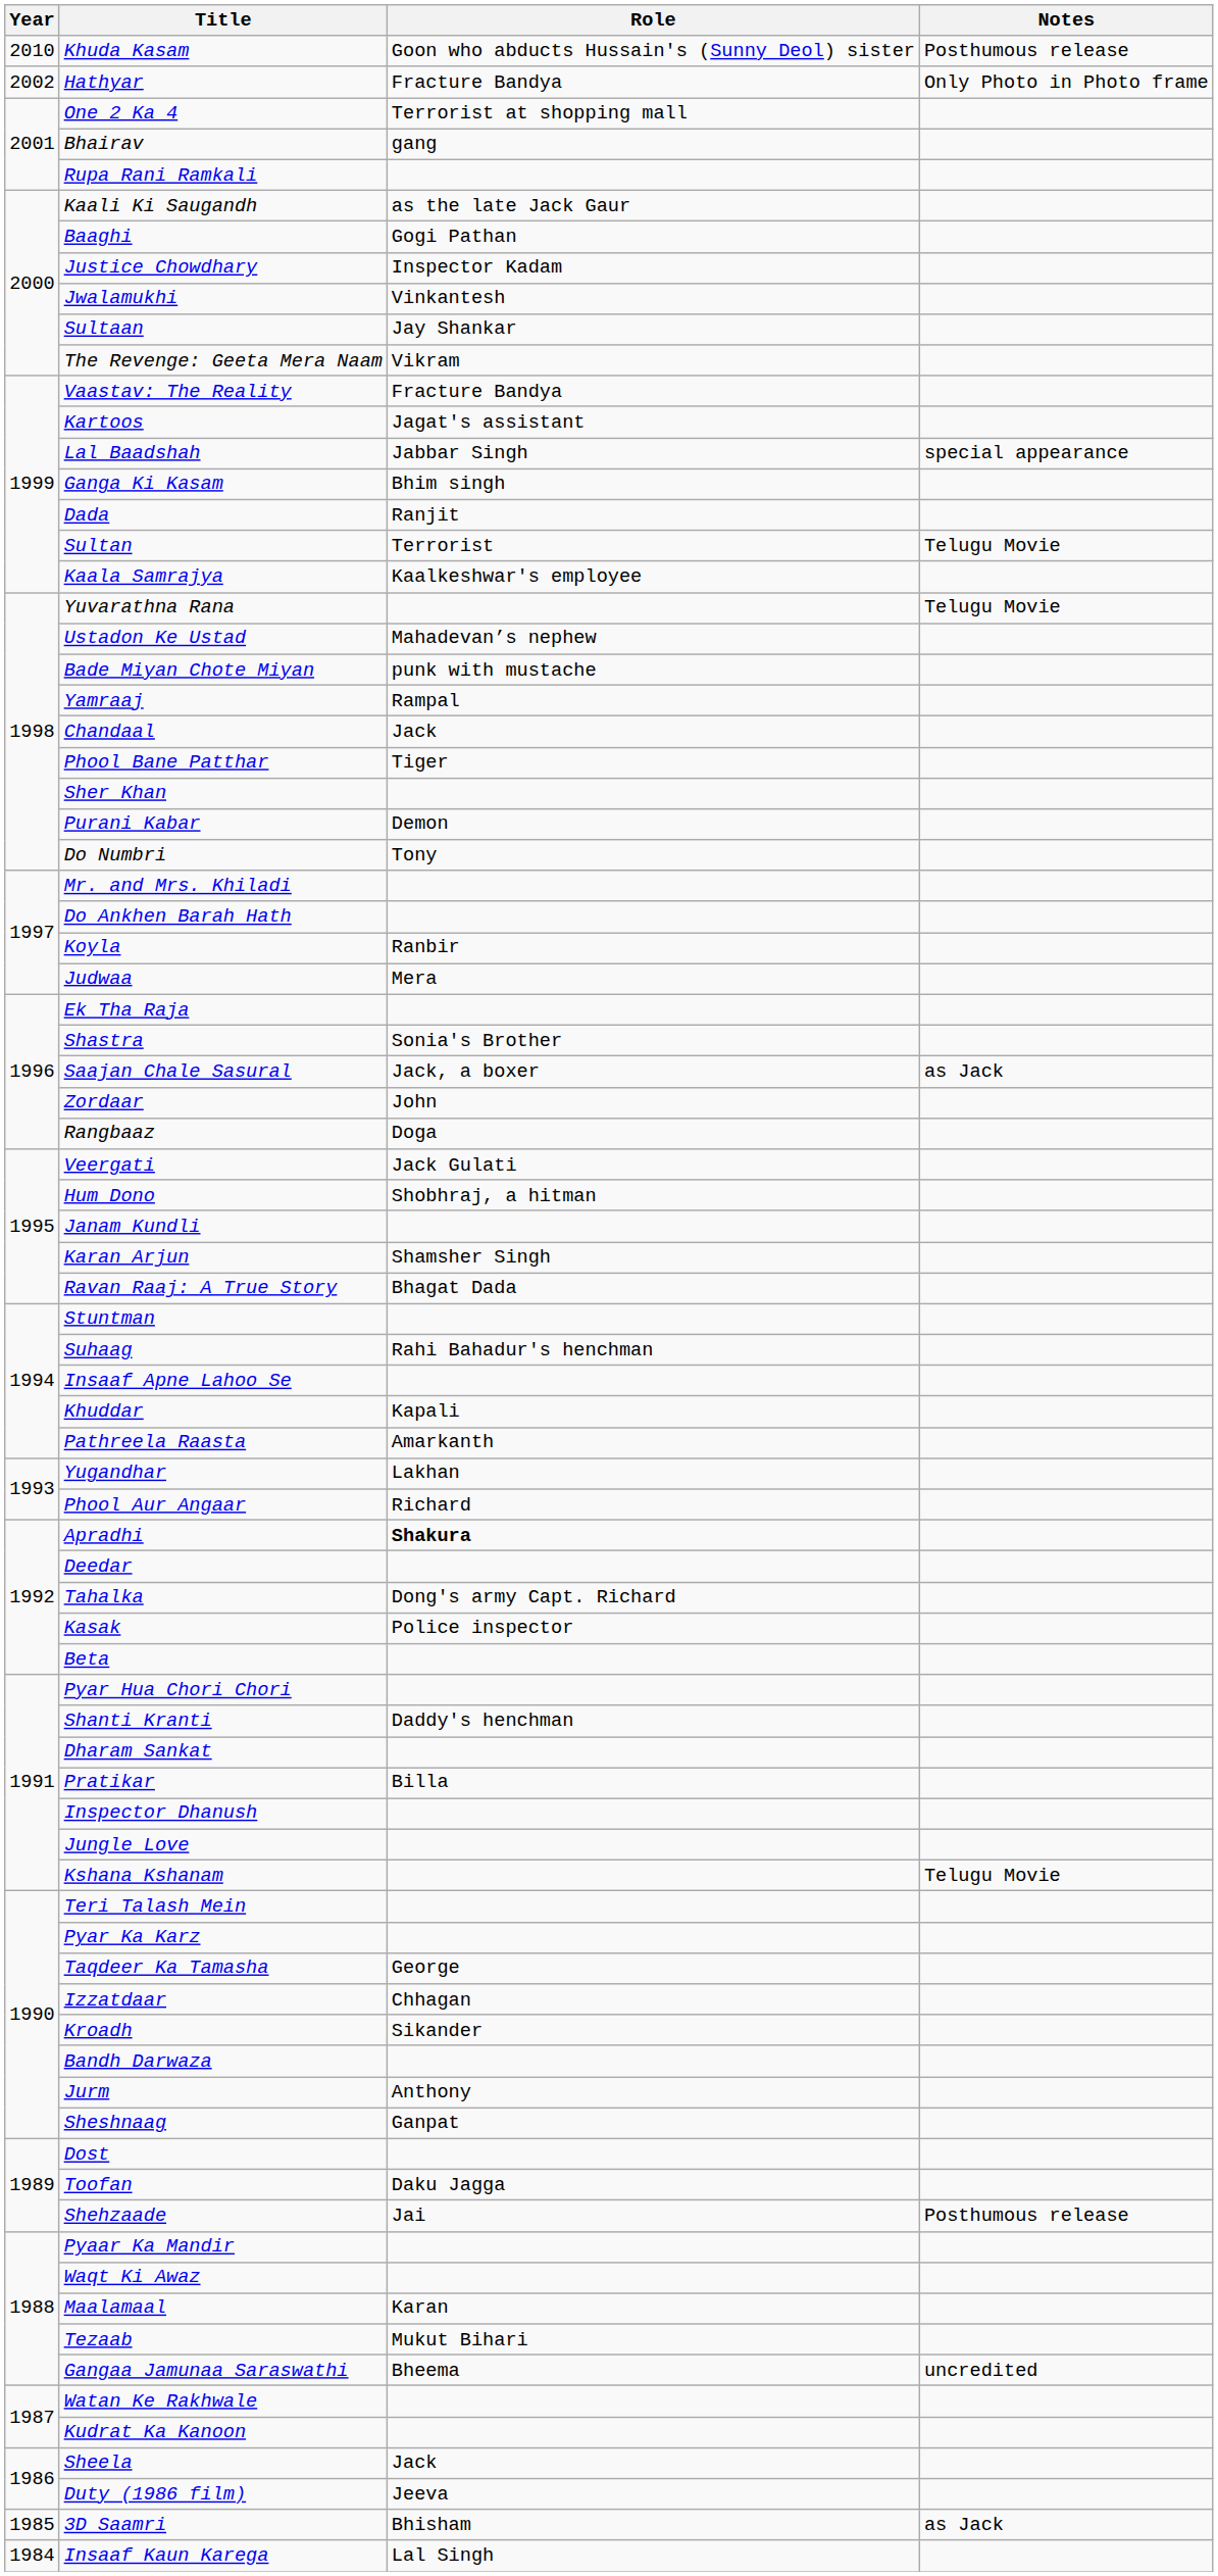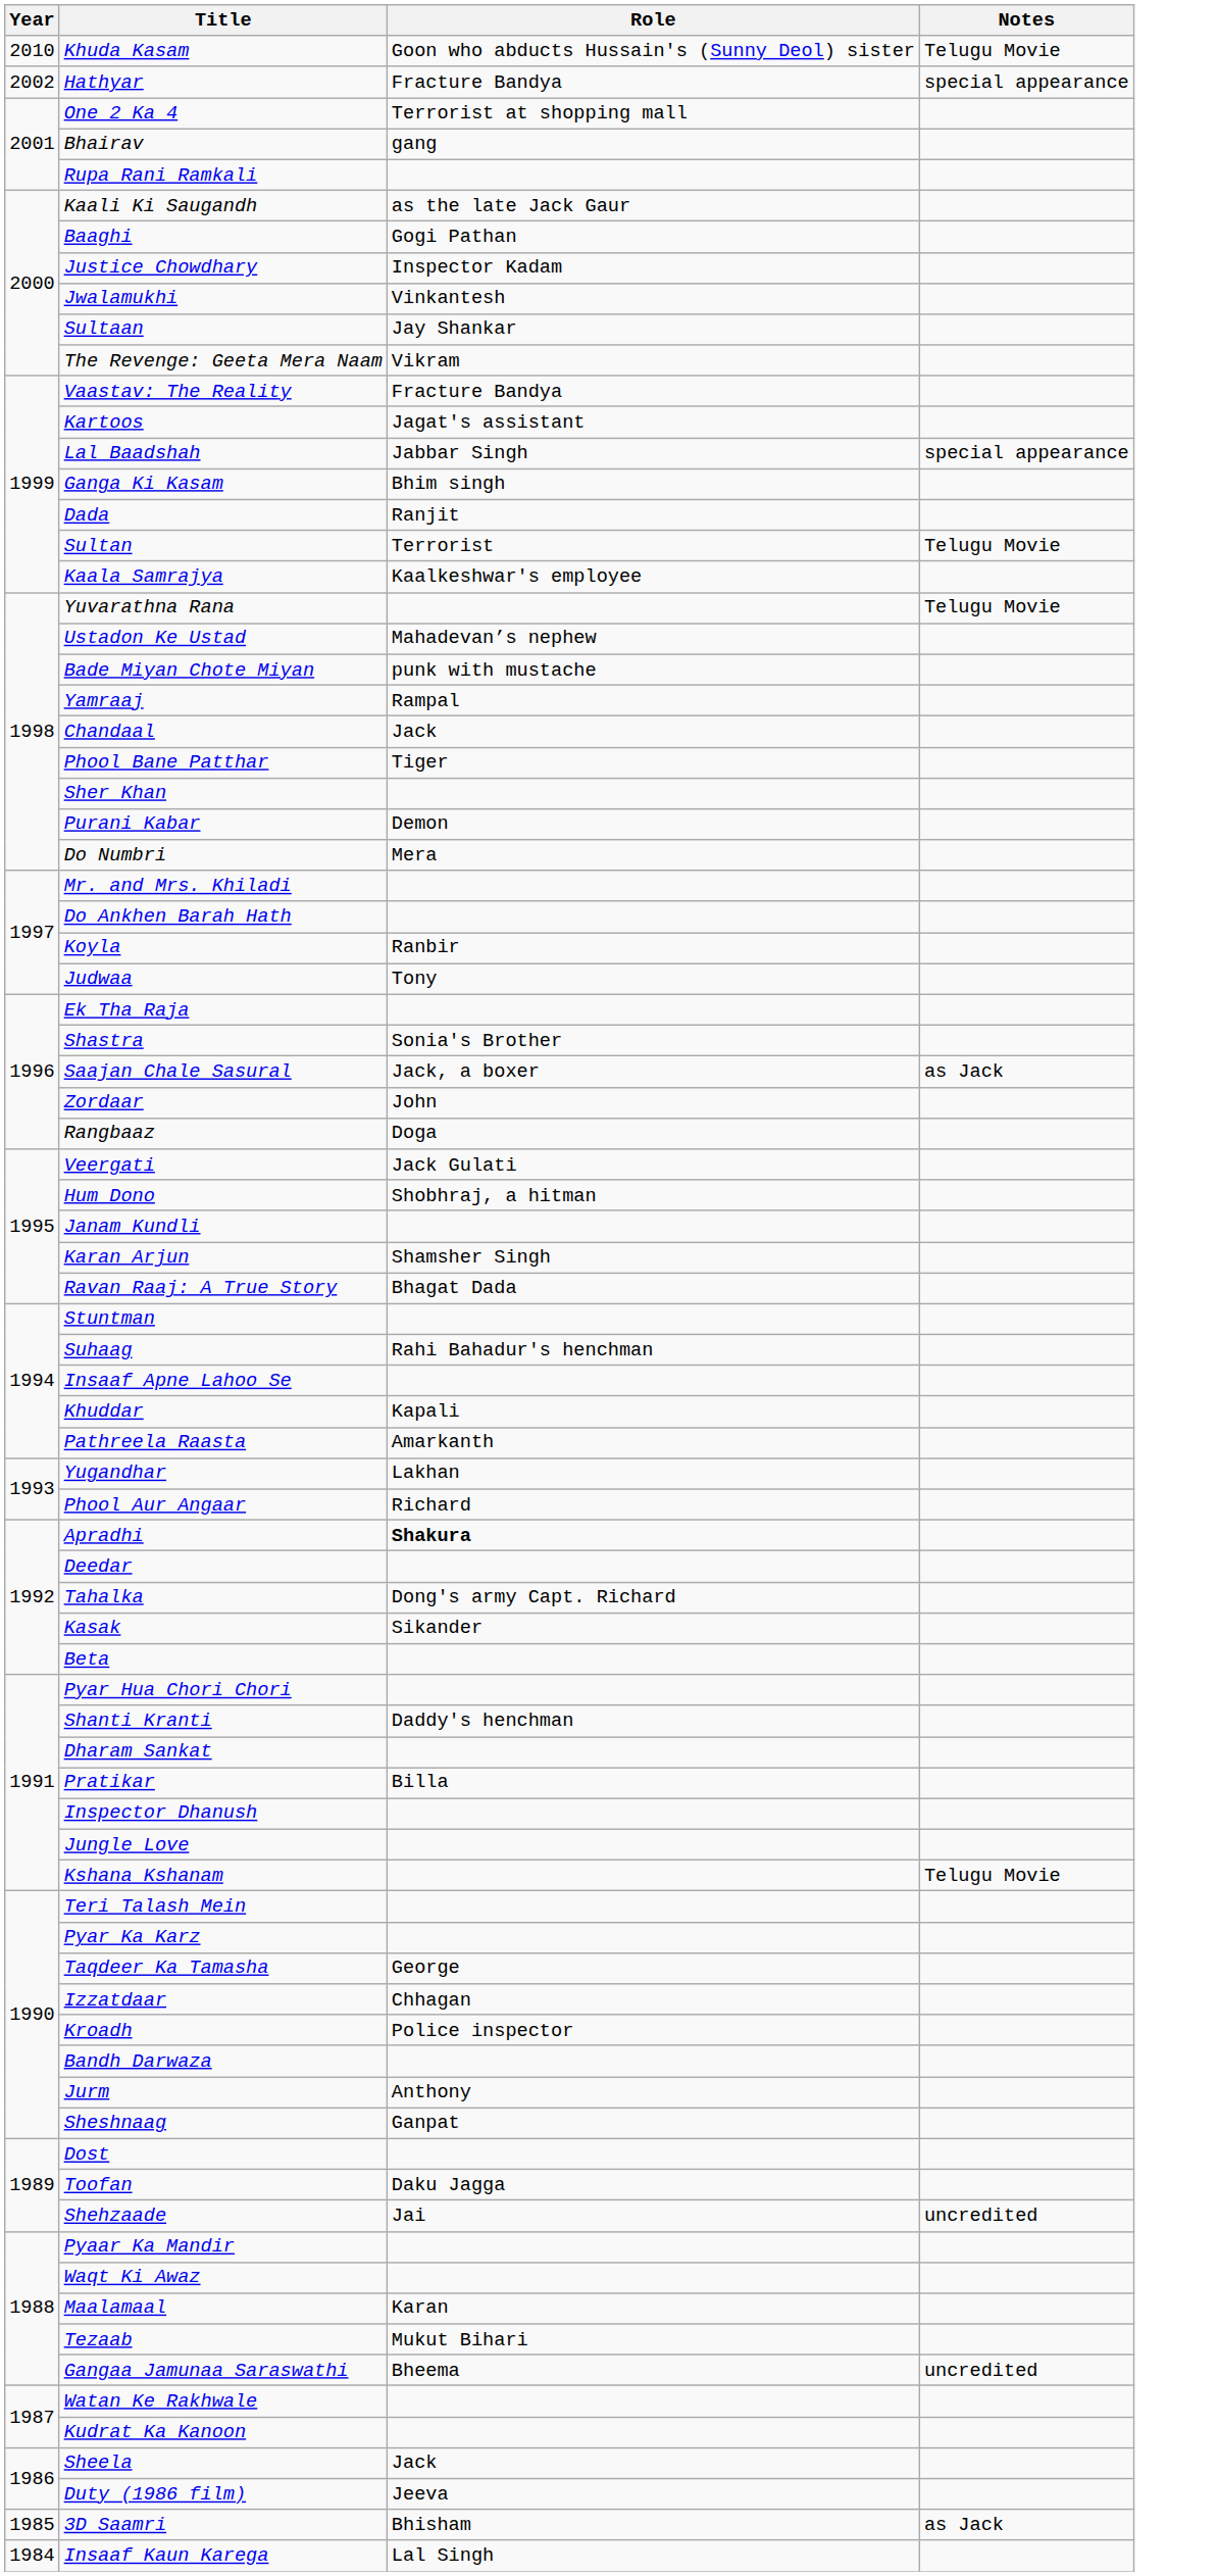Khuda Kasam | Notes: Posthumous release -> Telugu Movie
Hathyar | Notes: Only Photo in Photo frame -> special appearance
Do Numbri | Role: Tony -> Mera
Judwaa | Role: Mera -> Tony
Kasak | Role: Police inspector -> Sikander
Kroadh | Role: Sikander -> Police inspector
Shehzaade | Notes: Posthumous release -> uncredited
